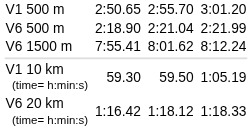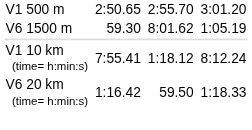- row: V6 500 m | 2:18.90 | 2:21.04 | 2:21.99
V6 1500 m | column 3: 7:55.41 -> 59.30
V6 1500 m | column 7: 8:12.24 -> 1:05.19
V1 10 km (time= h:min:s) | column 3: 59.30 -> 7:55.41
V1 10 km (time= h:min:s) | column 5: 59.50 -> 1:18.12
V1 10 km (time= h:min:s) | column 7: 1:05.19 -> 8:12.24
V6 20 km (time= h:min:s) | column 5: 1:18.12 -> 59.50
